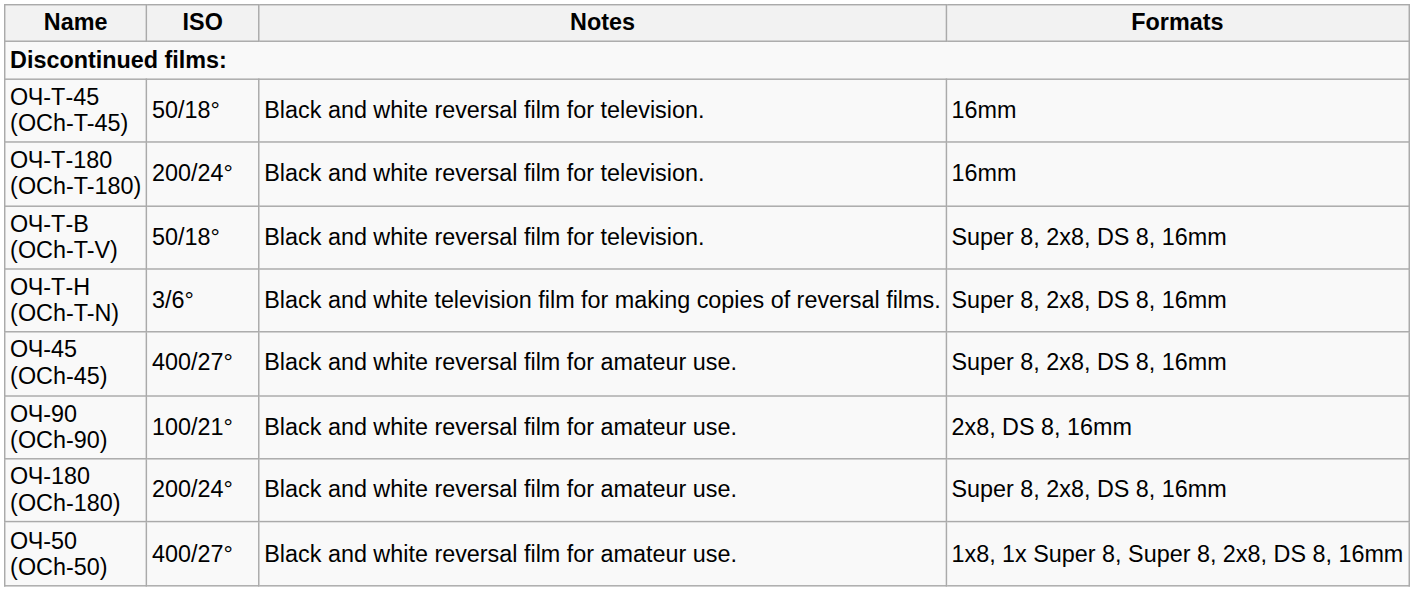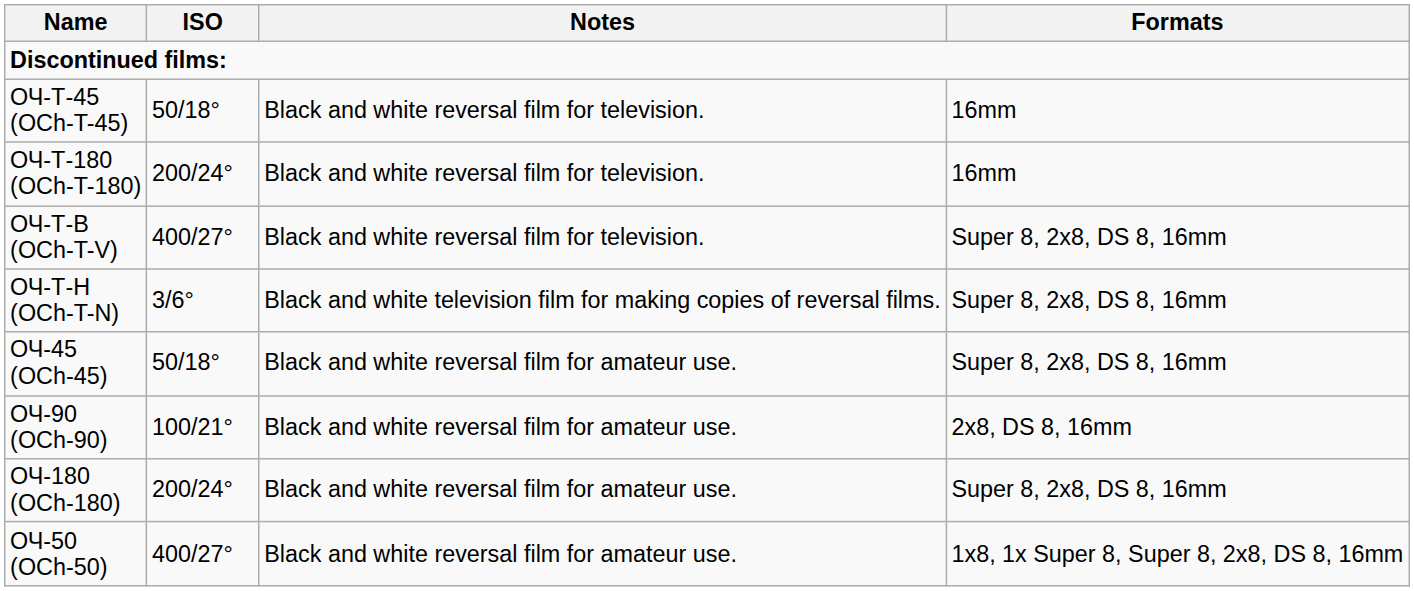ОЧ-Т-В (OCh-T-V) | ISO: 50/18° -> 400/27°
ОЧ-45 (OCh-45) | ISO: 400/27° -> 50/18°
